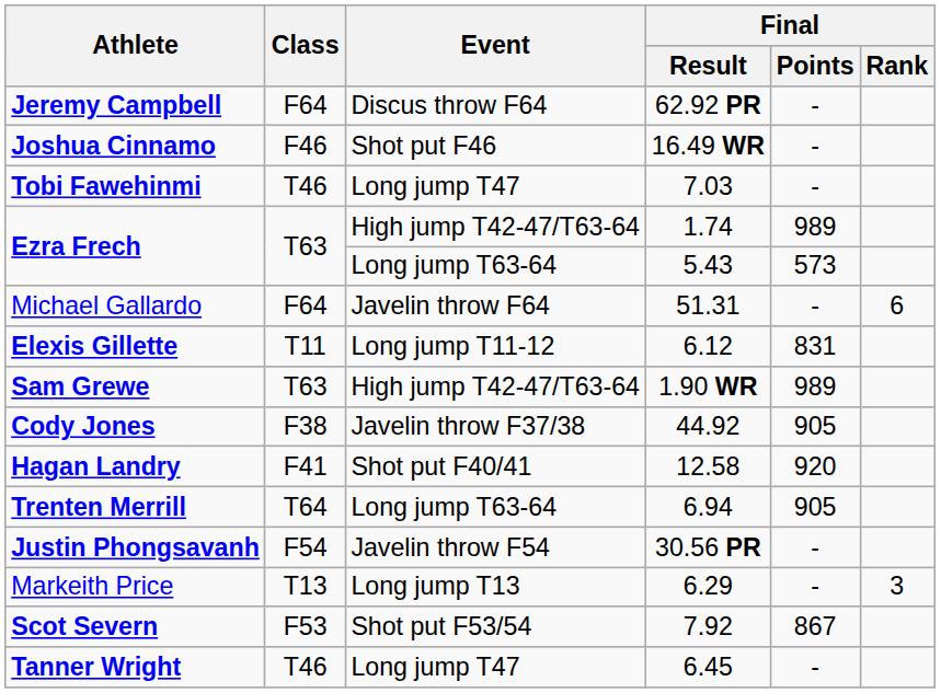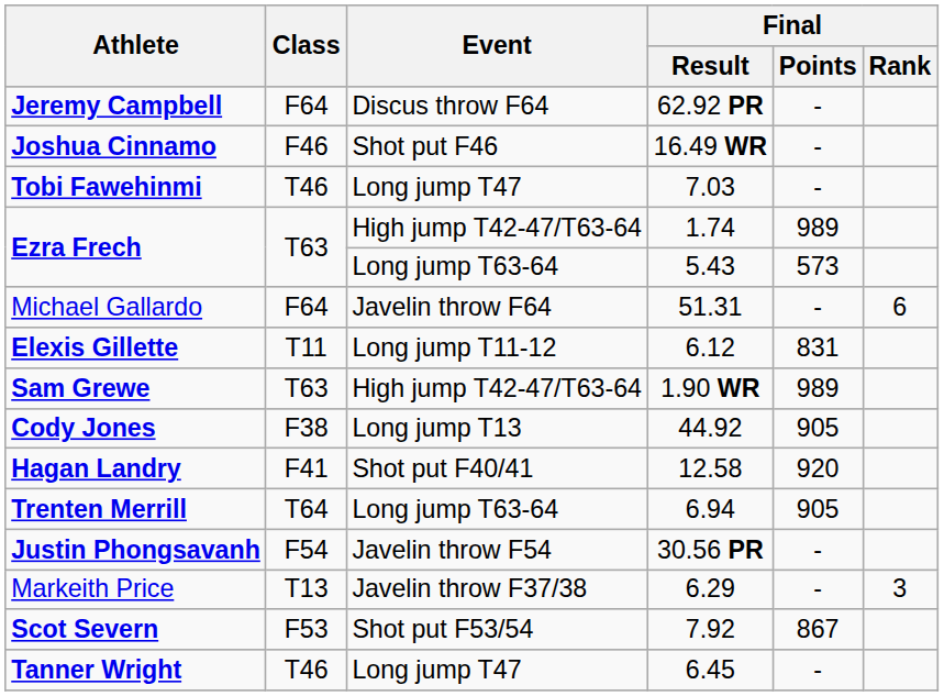Cody Jones | Event: Javelin throw F37/38 -> Long jump T13
Markeith Price | Event: Long jump T13 -> Javelin throw F37/38
